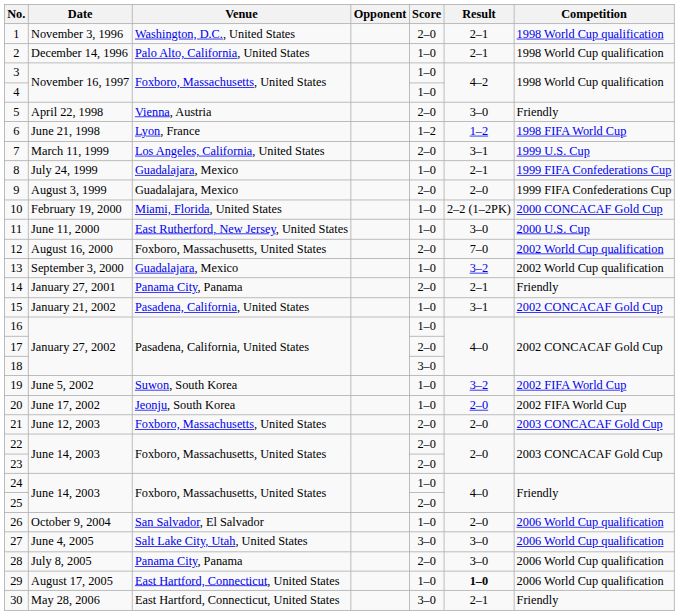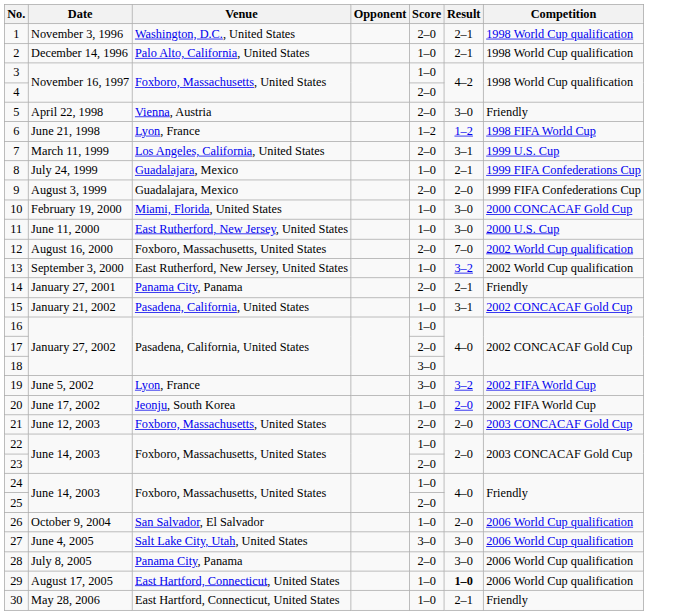4 | Score: 1–0 -> 2–0
10 | Result: 2–2 (1–2PK) -> 3–0
13 | Venue: Guadalajara, Mexico -> East Rutherford, New Jersey, United States
19 | Venue: Suwon, South Korea -> Lyon, France
19 | Score: 1–0 -> 3–0
22 | Score: 2–0 -> 1–0
30 | Score: 3–0 -> 1–0
